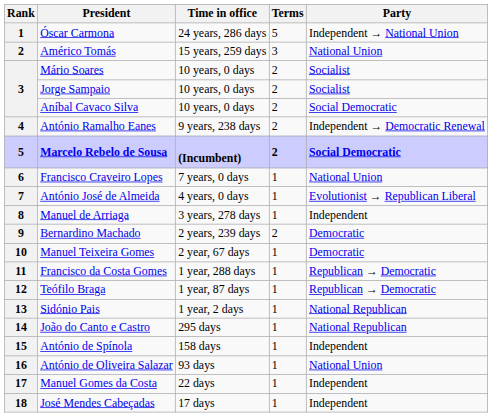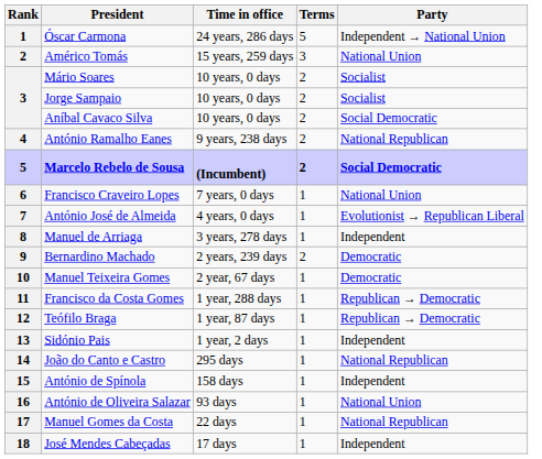António Ramalho Eanes | Party: Independent → Democratic Renewal -> National Republican
Sidónio Pais | Party: National Republican -> Independent
Manuel Gomes da Costa | Party: Independent -> National Republican
